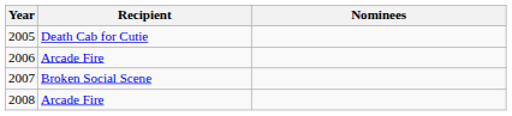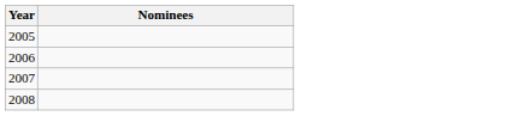- column: Recipient | Death Cab for Cutie | Arcade Fire | Broken Social Scene | Arcade Fire
